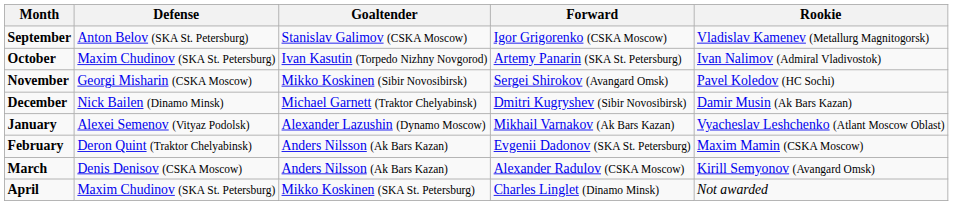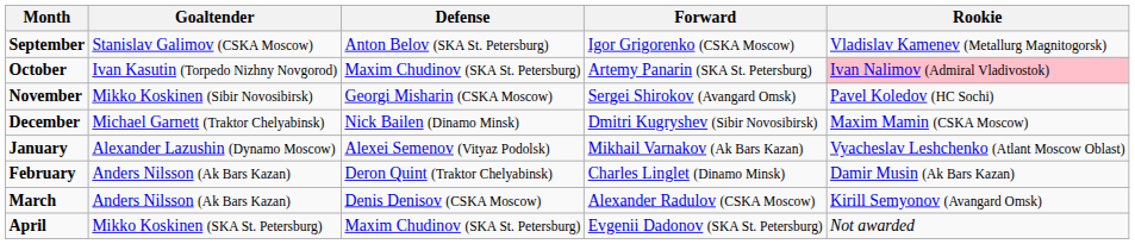columns swapped: Goaltender <-> Defense
October | Rookie: no background -> pink background
December | Rookie: Damir Musin (Ak Bars Kazan) -> Maxim Mamin (CSKA Moscow)
February | Forward: Evgenii Dadonov (SKA St. Petersburg) -> Charles Linglet (Dinamo Minsk)
February | Rookie: Maxim Mamin (CSKA Moscow) -> Damir Musin (Ak Bars Kazan)
April | Forward: Charles Linglet (Dinamo Minsk) -> Evgenii Dadonov (SKA St. Petersburg)
